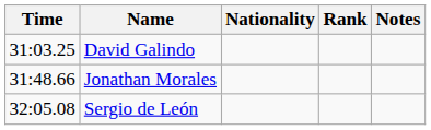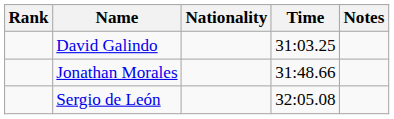columns swapped: Rank <-> Time
